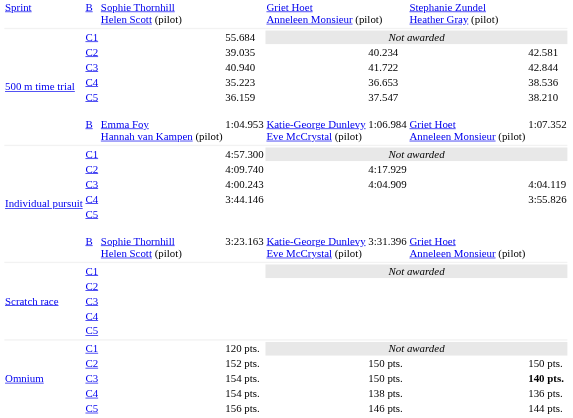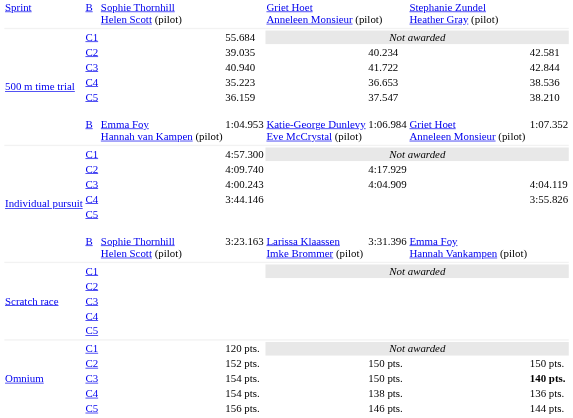3:23.163 | column 5: Katie-George Dunlevy Eve McCrystal (pilot) -> Larissa Klaassen Imke Brommer (pilot)
3:23.163 | column 7: Griet Hoet Anneleen Monsieur (pilot) -> Emma Foy Hannah Vankampen (pilot)
